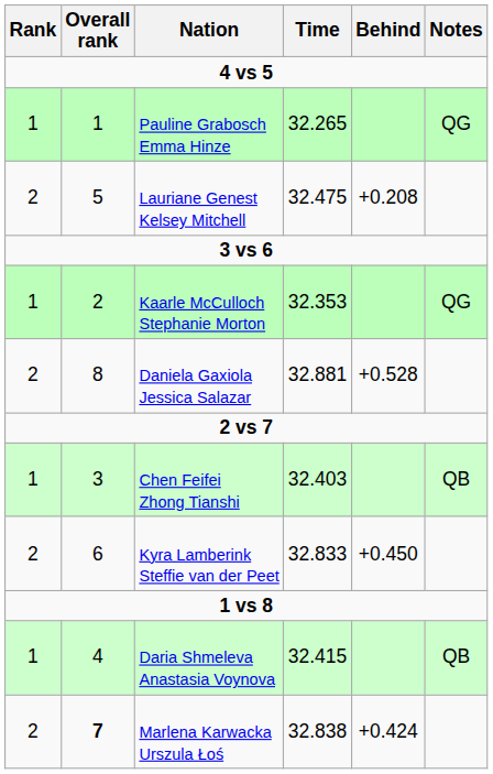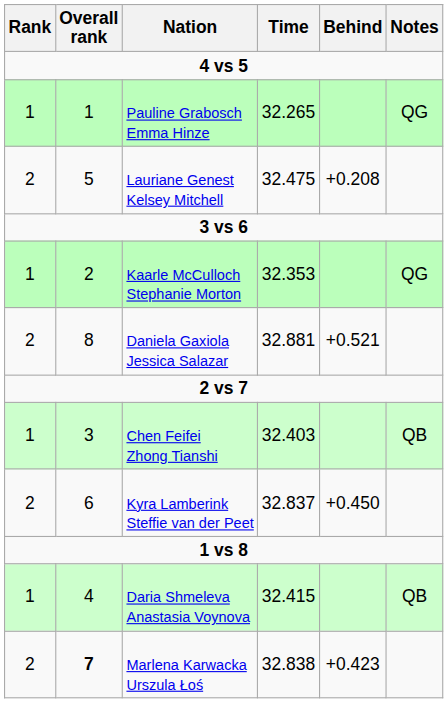Daniela Gaxiola Jessica Salazar | Behind: +0.528 -> +0.521
Kyra Lamberink Steffie van der Peet | Time: 32.833 -> 32.837
Marlena Karwacka Urszula Łoś | Behind: +0.424 -> +0.423
